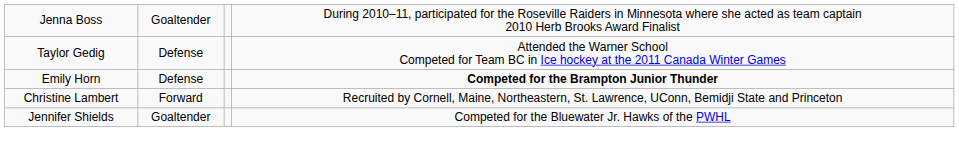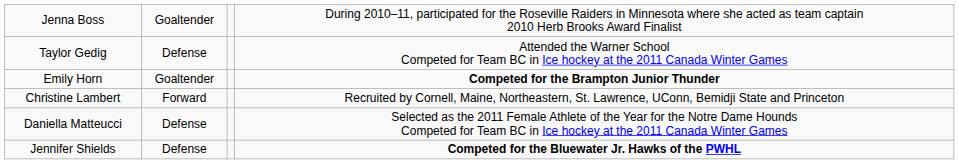Emily Horn | column 2: Defense -> Goaltender
+ row: Daniella Matteucci | Defense | Selected as the 2011 Female Athlete of the Year for the Notre Dame Hounds Competed for Team BC in Ice hockey at the 2011 Canada Winter Games
Jennifer Shields | column 2: Goaltender -> Defense
Jennifer Shields | column 4: normal -> bold
